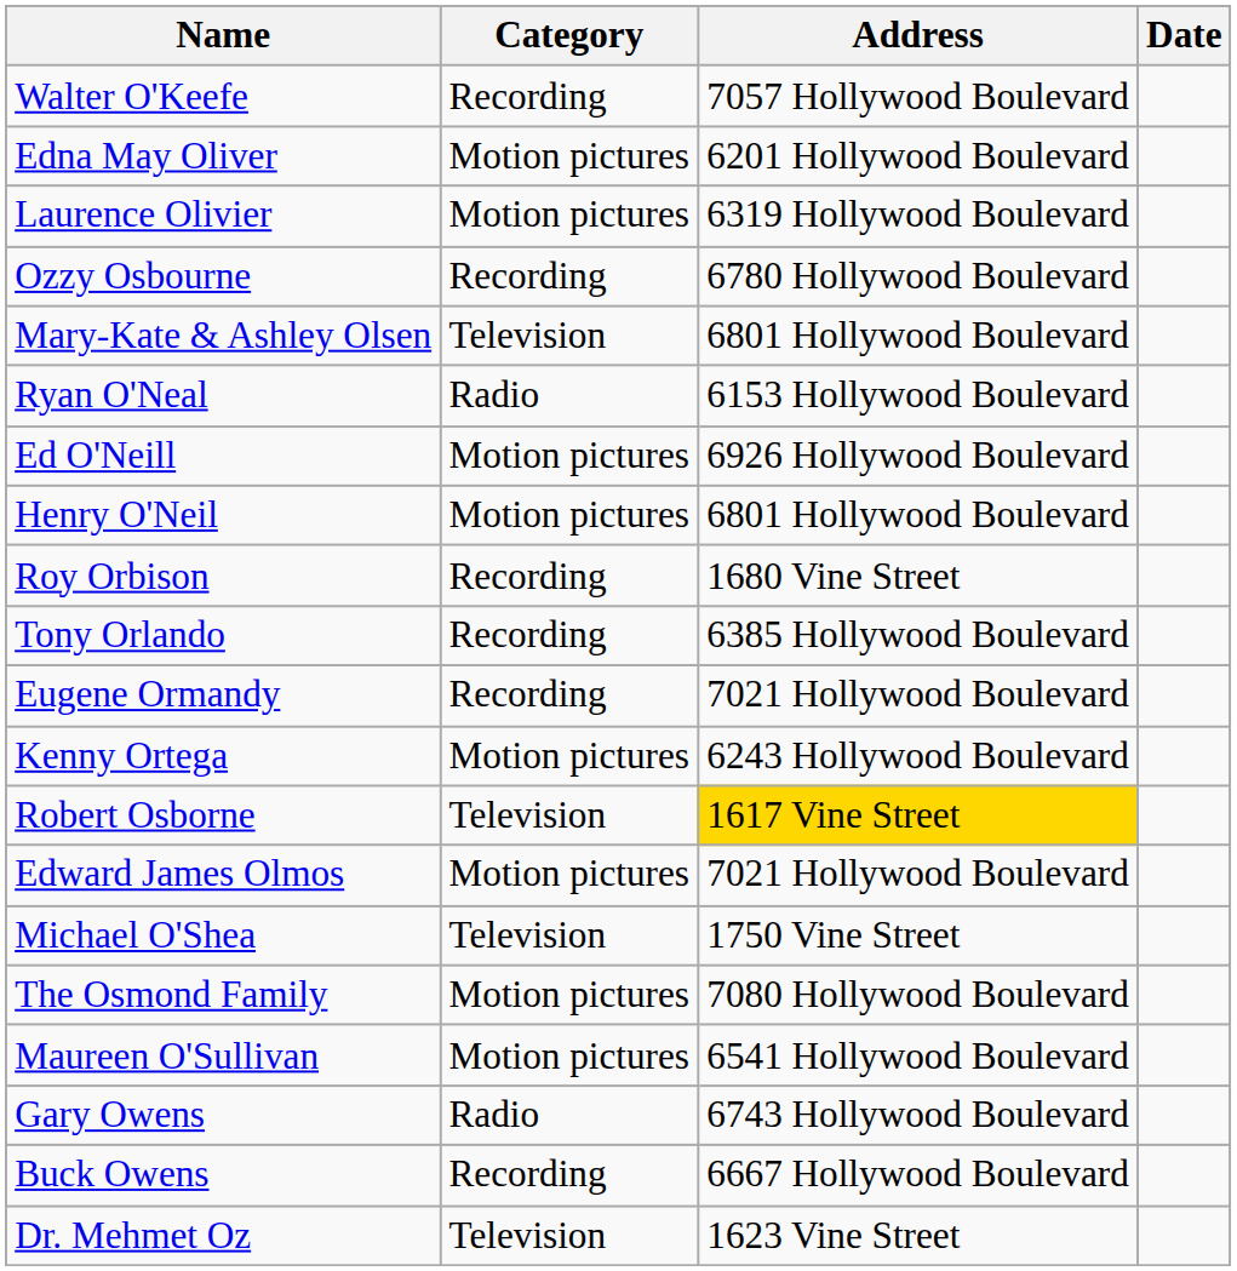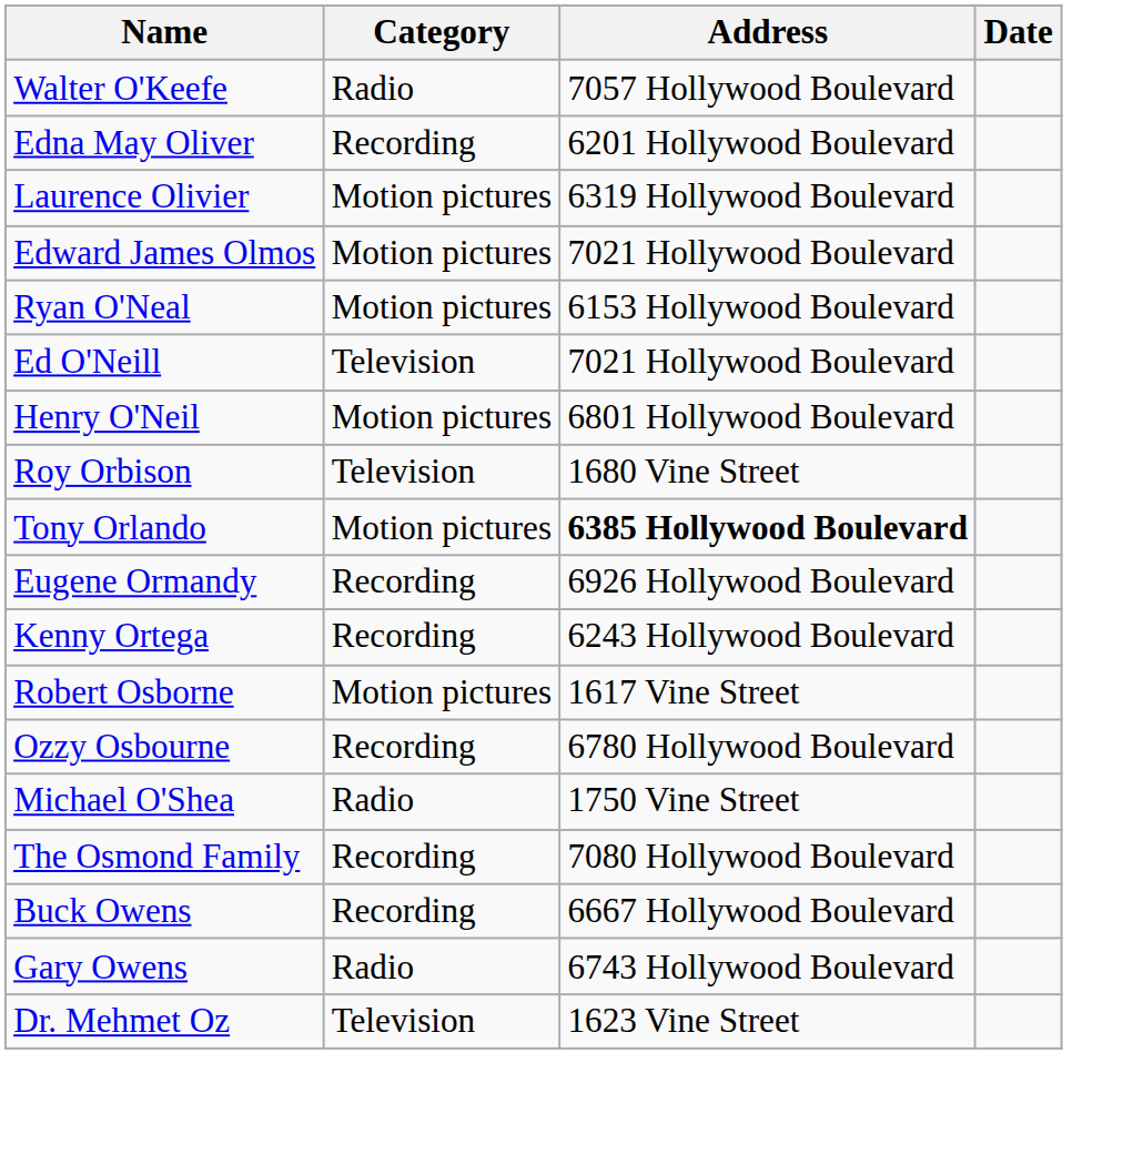Walter O'Keefe | Category: Recording -> Radio
Edna May Oliver | Category: Motion pictures -> Recording
rows swapped: Edward James Olmos <-> Ozzy Osbourne
- row: Mary-Kate & Ashley Olsen | Television | 6801 Hollywood Boulevard
Ryan O'Neal | Category: Radio -> Motion pictures
Ed O'Neill | Category: Motion pictures -> Television
Ed O'Neill | Address: 6926 Hollywood Boulevard -> 7021 Hollywood Boulevard
Roy Orbison | Category: Recording -> Television
Tony Orlando | Category: Recording -> Motion pictures
Tony Orlando | Address: normal -> bold
Eugene Ormandy | Address: 7021 Hollywood Boulevard -> 6926 Hollywood Boulevard
Kenny Ortega | Category: Motion pictures -> Recording
Robert Osborne | Category: Television -> Motion pictures
Robert Osborne | Address: gold background -> no background
Michael O'Shea | Category: Television -> Radio
The Osmond Family | Category: Motion pictures -> Recording
- row: Maureen O'Sullivan | Motion pictures | 6541 Hollywood Boulevard
rows swapped: Buck Owens <-> Gary Owens
